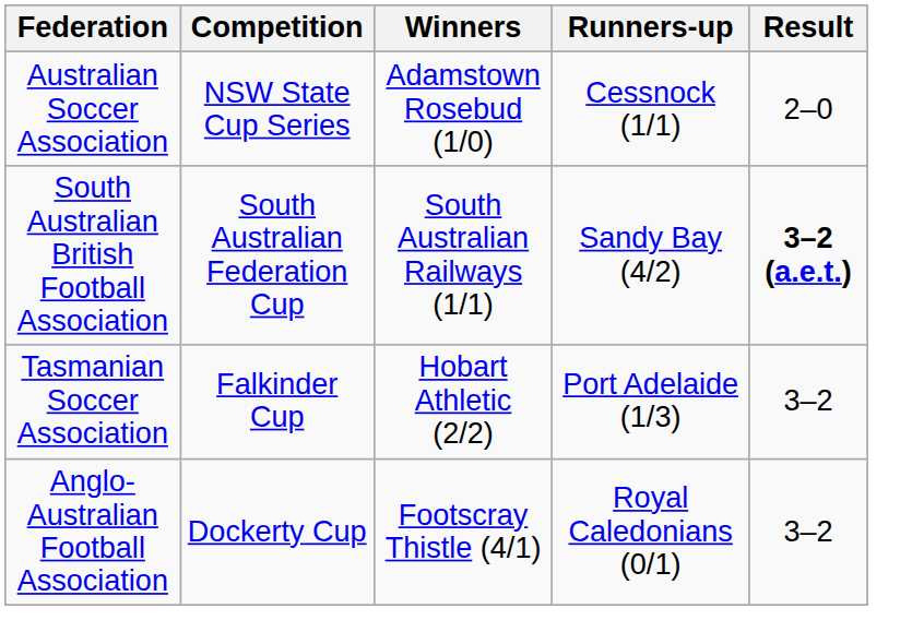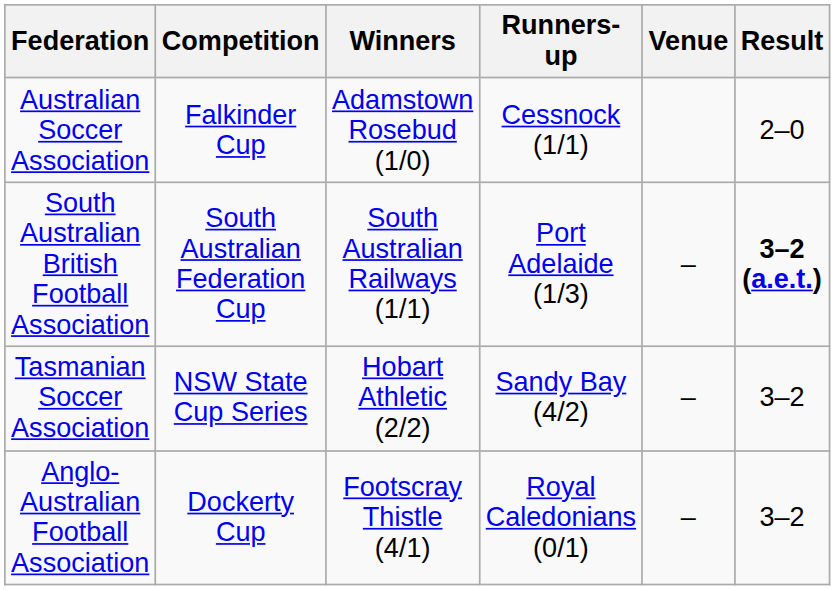+ column: Venue | – | – | –
Australian Soccer Association | Competition: NSW State Cup Series -> Falkinder Cup
South Australian British Football Association | Runners-up: Sandy Bay (4/2) -> Port Adelaide (1/3)
Tasmanian Soccer Association | Competition: Falkinder Cup -> NSW State Cup Series
Tasmanian Soccer Association | Runners-up: Port Adelaide (1/3) -> Sandy Bay (4/2)
